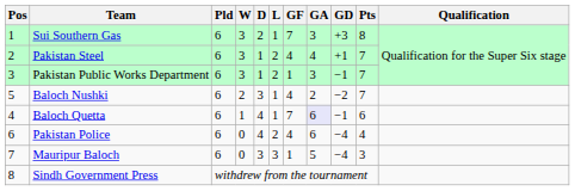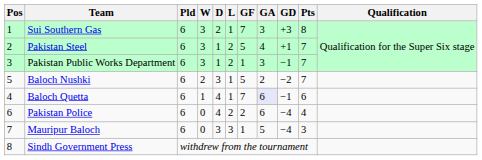Pakistan Steel | GF: 4 -> 5
Baloch Nushki | GF: 4 -> 5
Pakistan Police | GF: 4 -> 2
